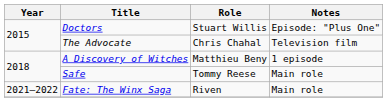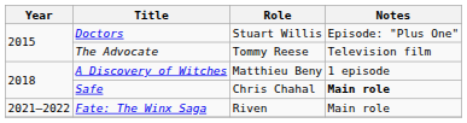The Advocate | Role: Chris Chahal -> Tommy Reese
Safe | Role: Tommy Reese -> Chris Chahal
Safe | Notes: normal -> bold
